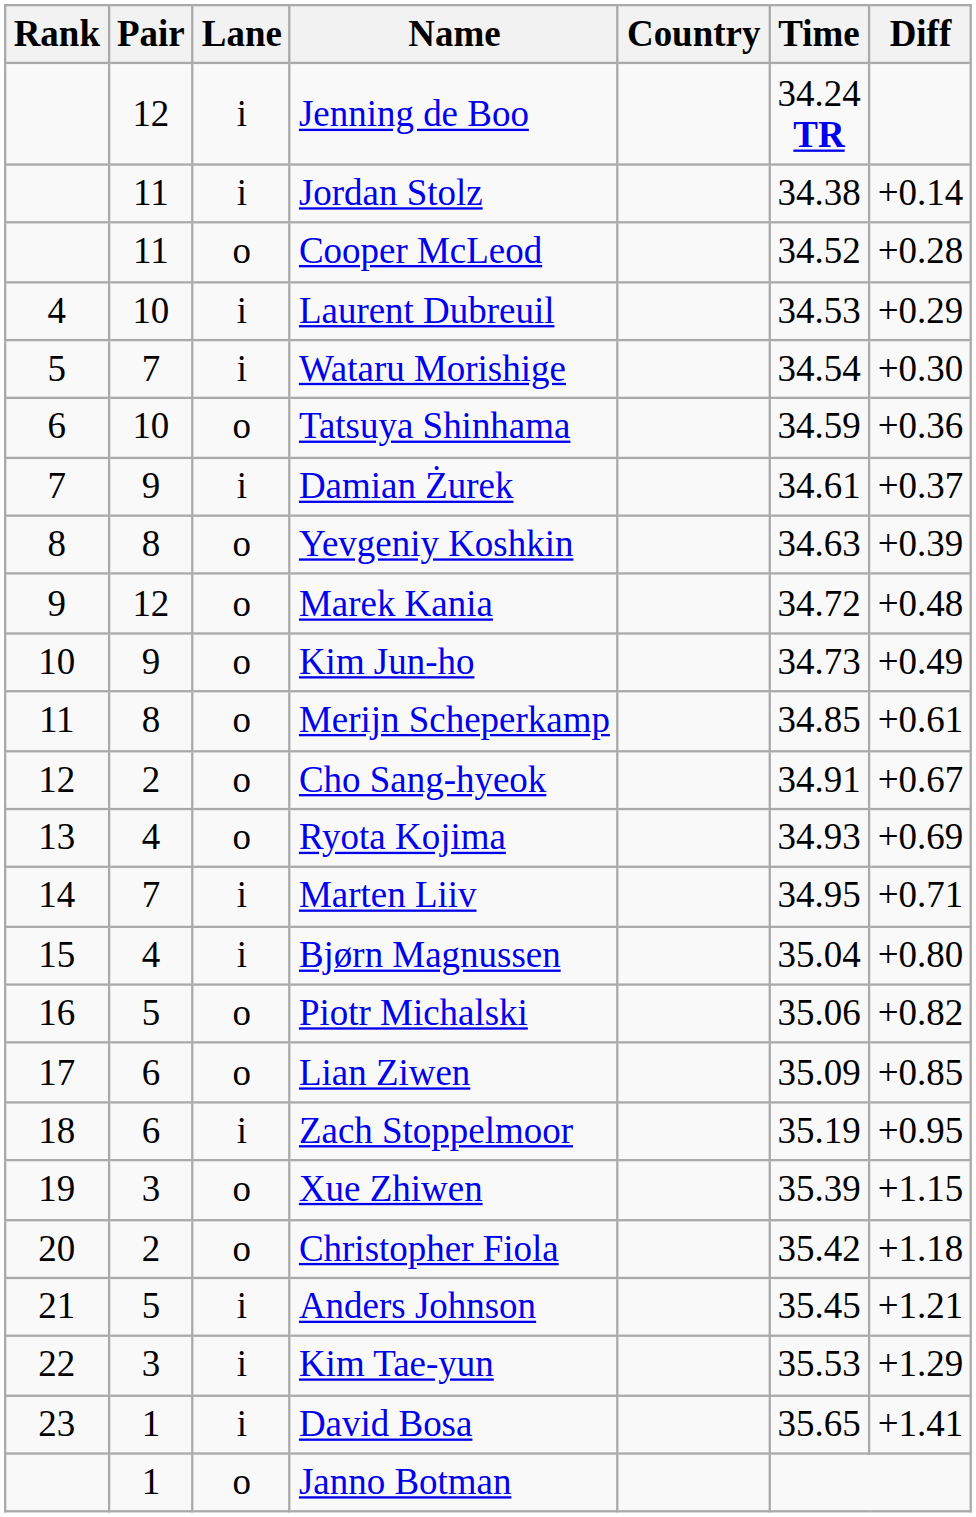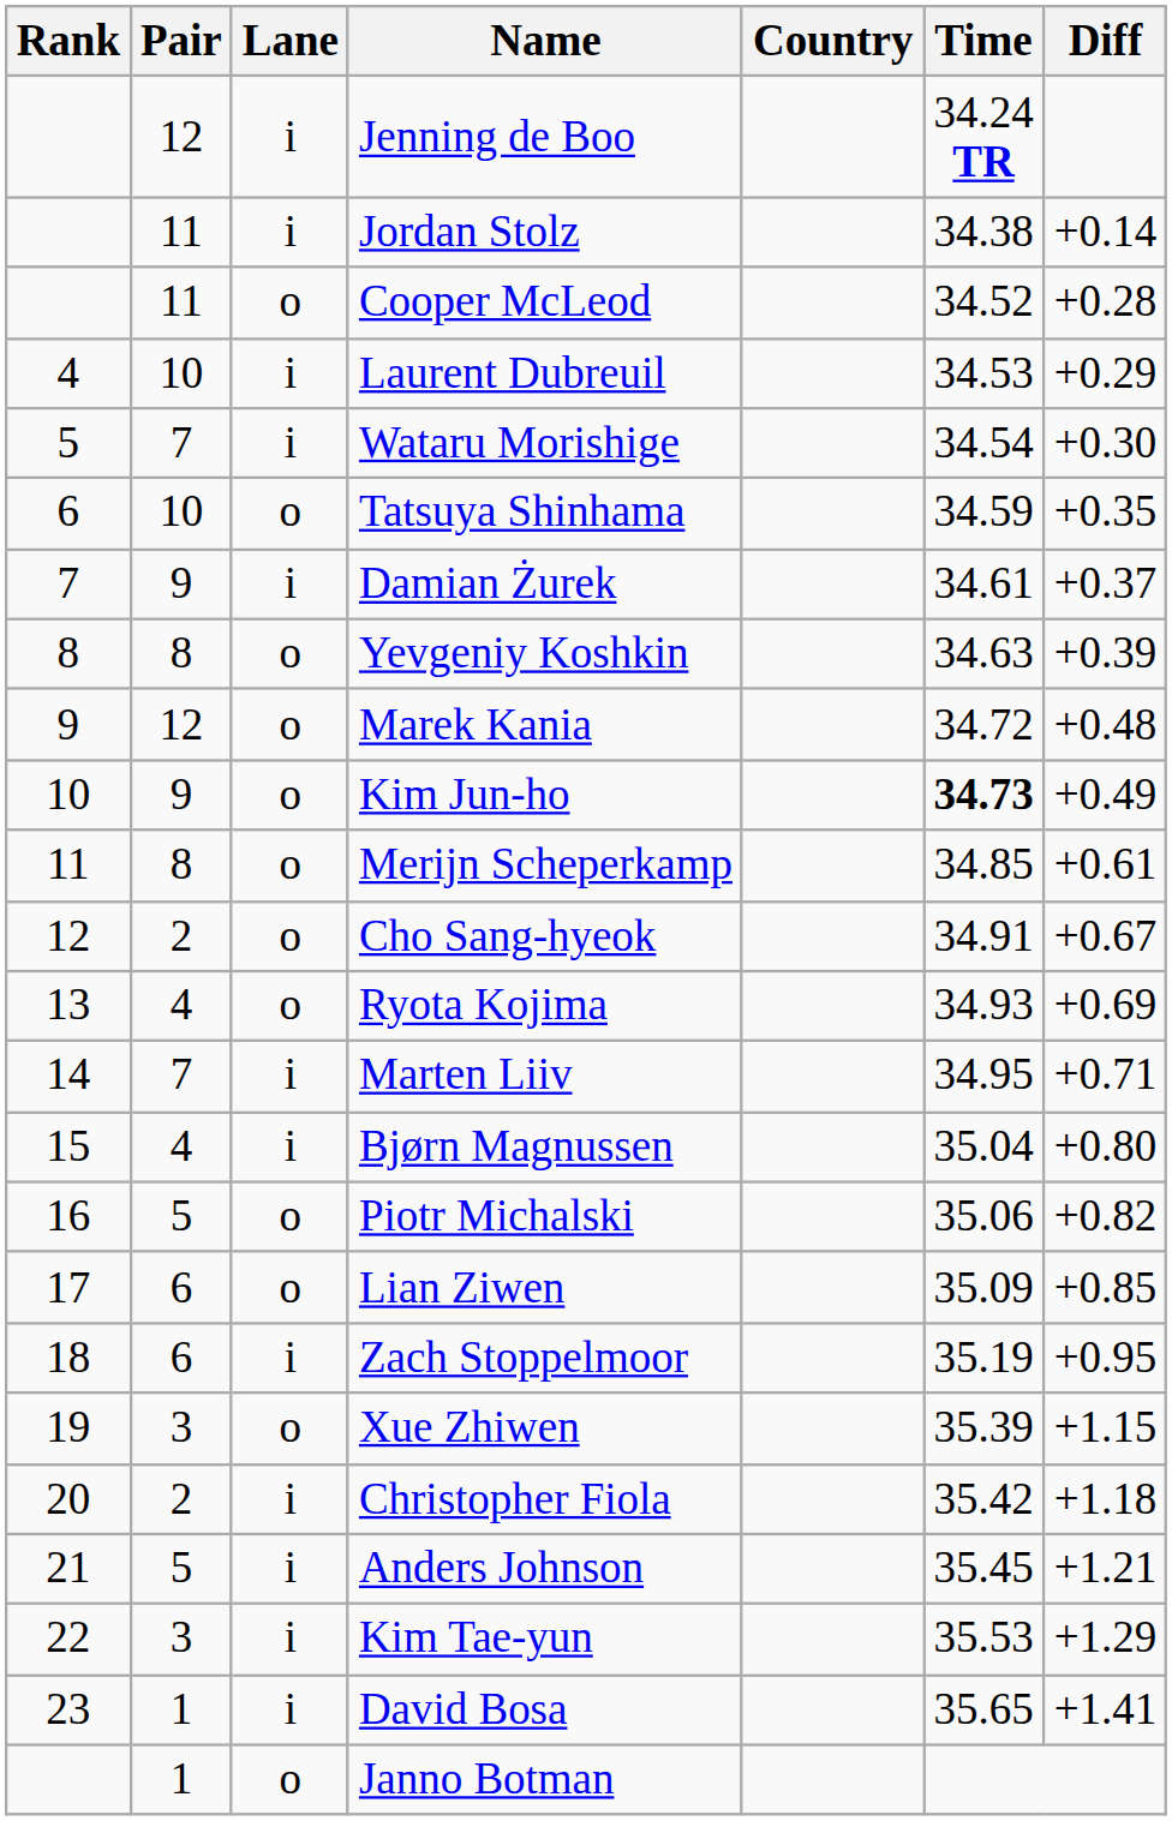Tatsuya Shinhama | Diff: +0.36 -> +0.35
Kim Jun-ho | Time: normal -> bold
Christopher Fiola | Lane: o -> i
